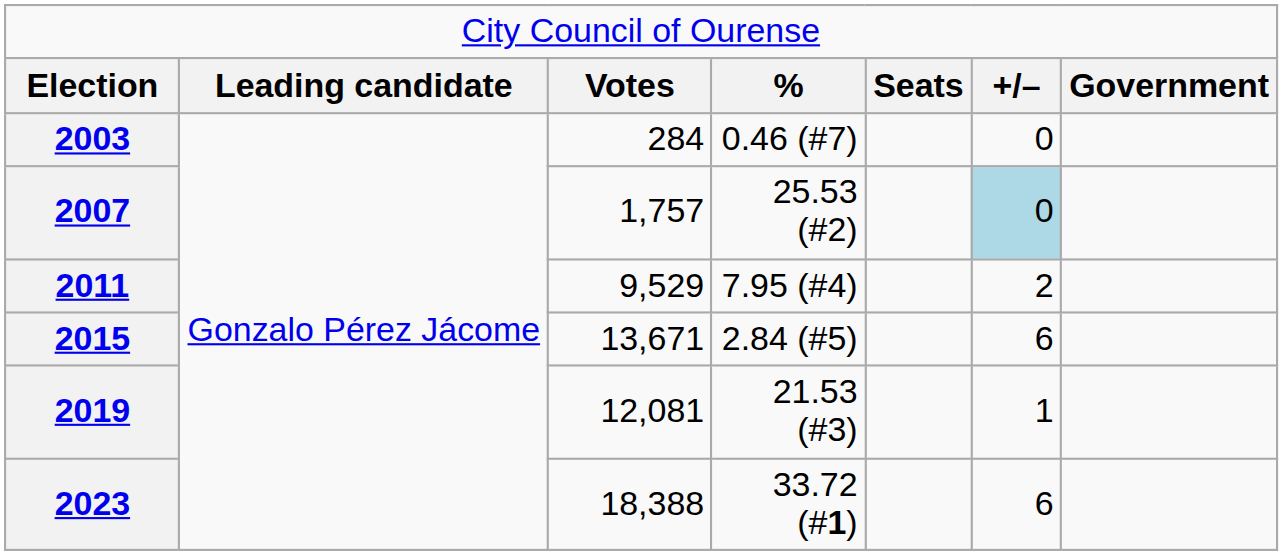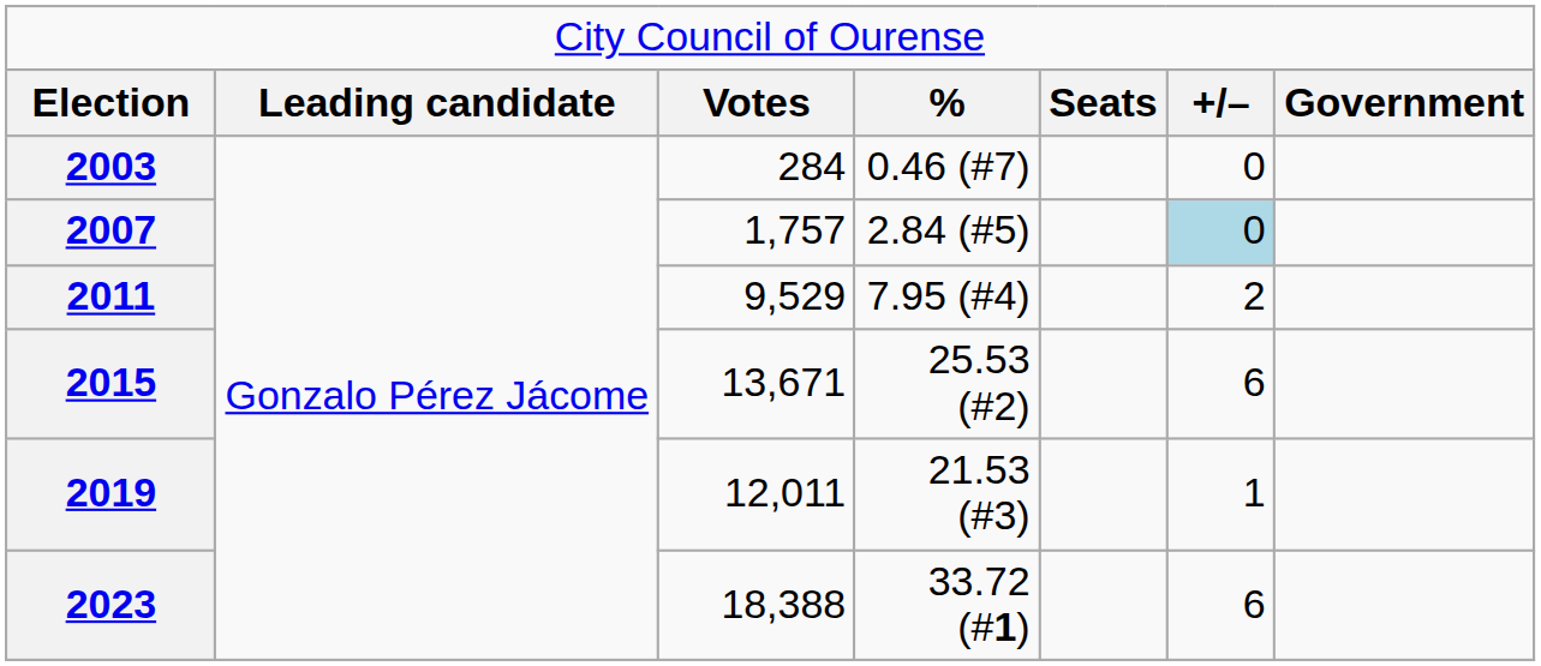2007 | column 4: 25.53 (#2) -> 2.84 (#5)
2015 | column 4: 2.84 (#5) -> 25.53 (#2)
2019 | column 3: 12,081 -> 12,011
